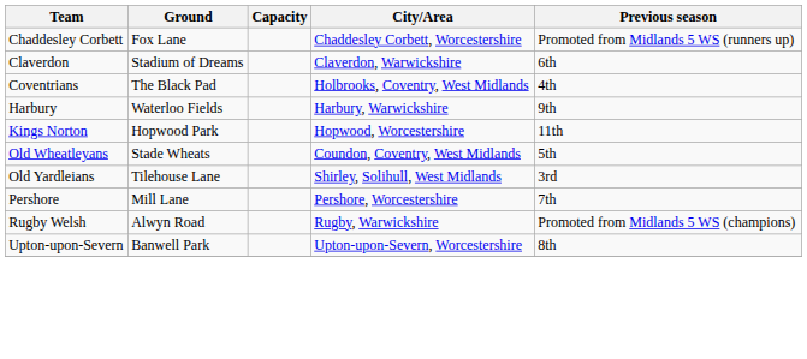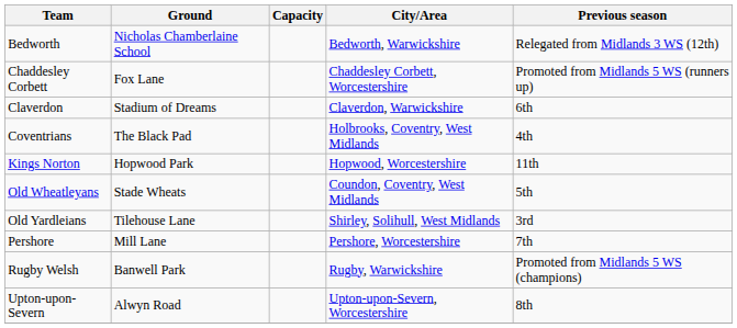+ row: Bedworth | Nicholas Chamberlaine School | Bedworth, Warwickshire | Relegated from Midlands 3 WS (12th)
- row: Harbury | Waterloo Fields | Harbury, Warwickshire | 9th
Rugby Welsh | Ground: Alwyn Road -> Banwell Park
Upton-upon-Severn | Ground: Banwell Park -> Alwyn Road
